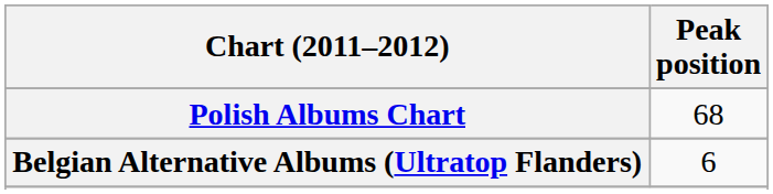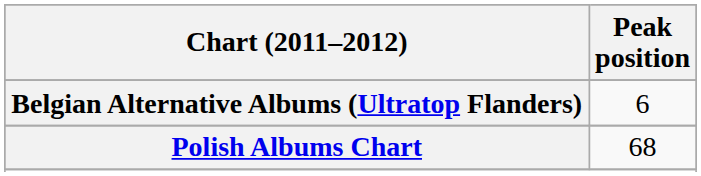rows swapped: Belgian Alternative Albums (Ultratop Flanders) <-> Polish Albums Chart
